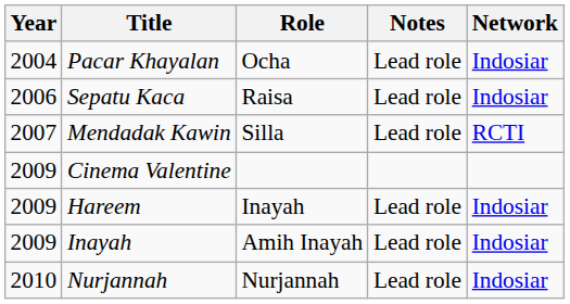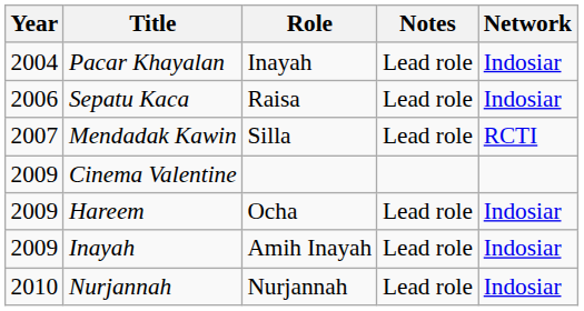Pacar Khayalan | Role: Ocha -> Inayah
Hareem | Role: Inayah -> Ocha
